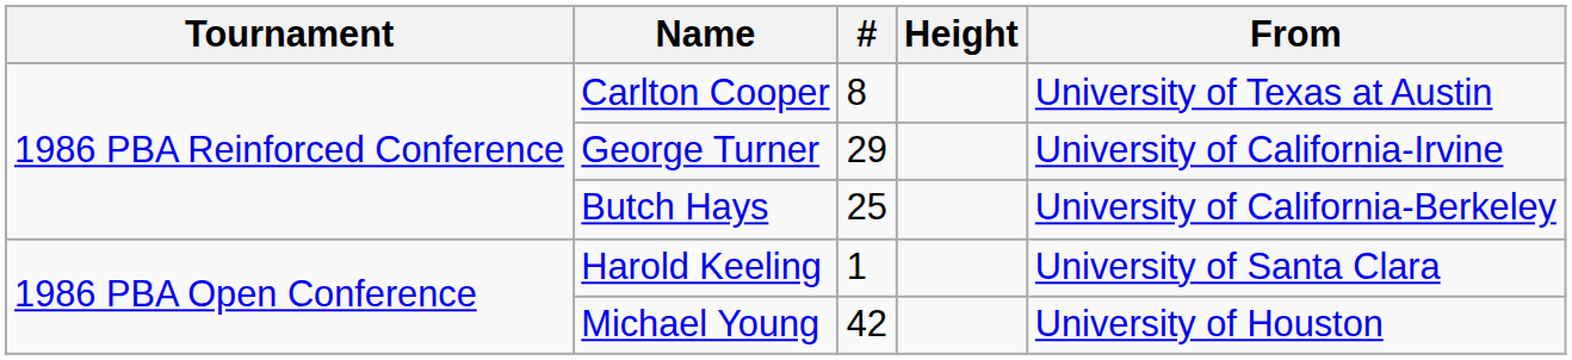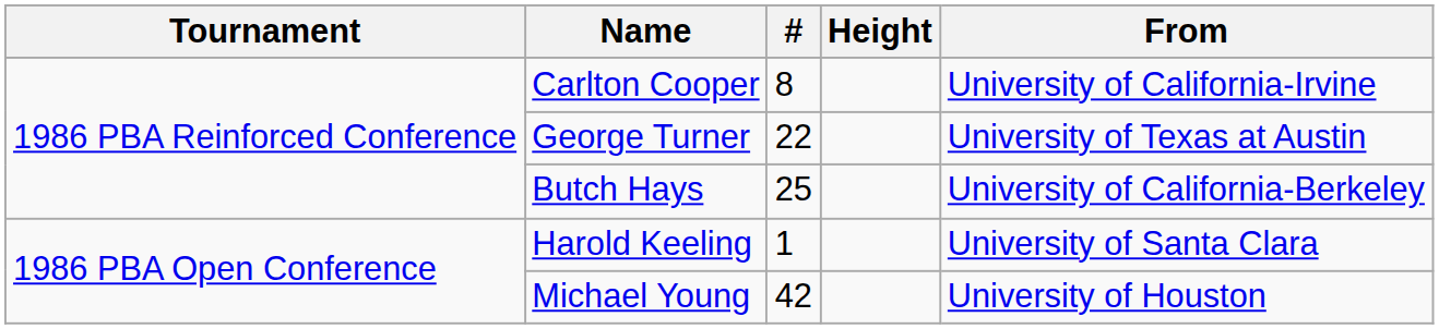Carlton Cooper | From: University of Texas at Austin -> University of California-Irvine
George Turner | #: 29 -> 22
George Turner | From: University of California-Irvine -> University of Texas at Austin
